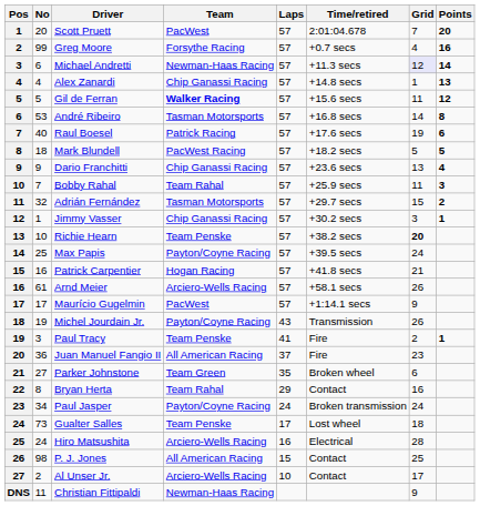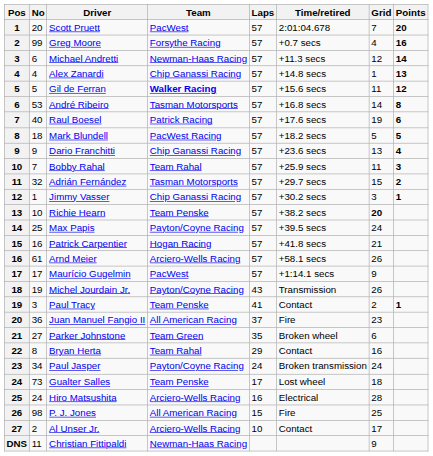Michael Andretti | Grid: lavender background -> no background
Paul Tracy | Time/retired: Fire -> Contact
P. J. Jones | Time/retired: Contact -> Fire
